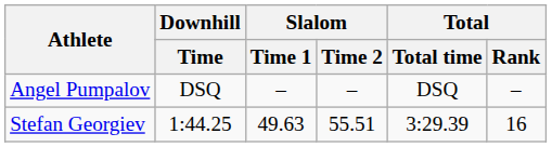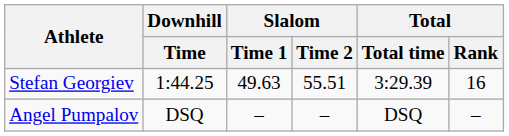rows swapped: Angel Pumpalov <-> Stefan Georgiev
